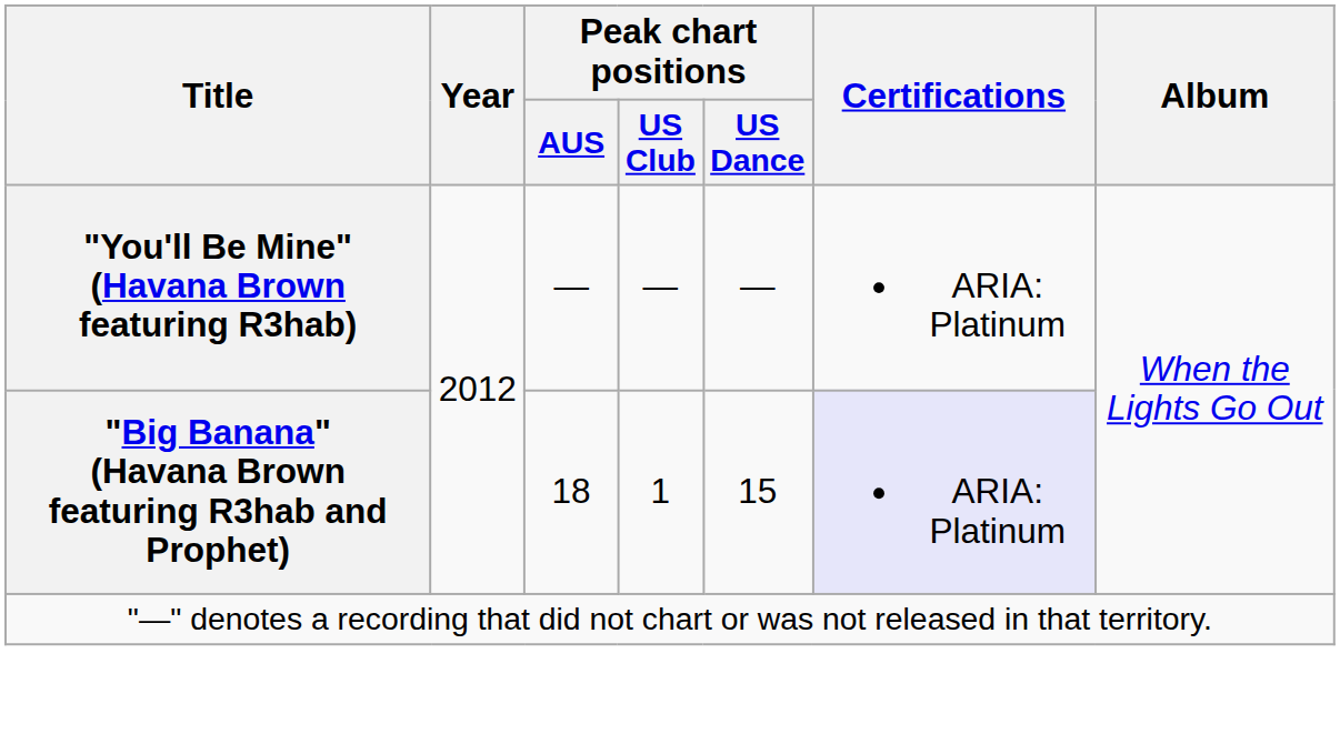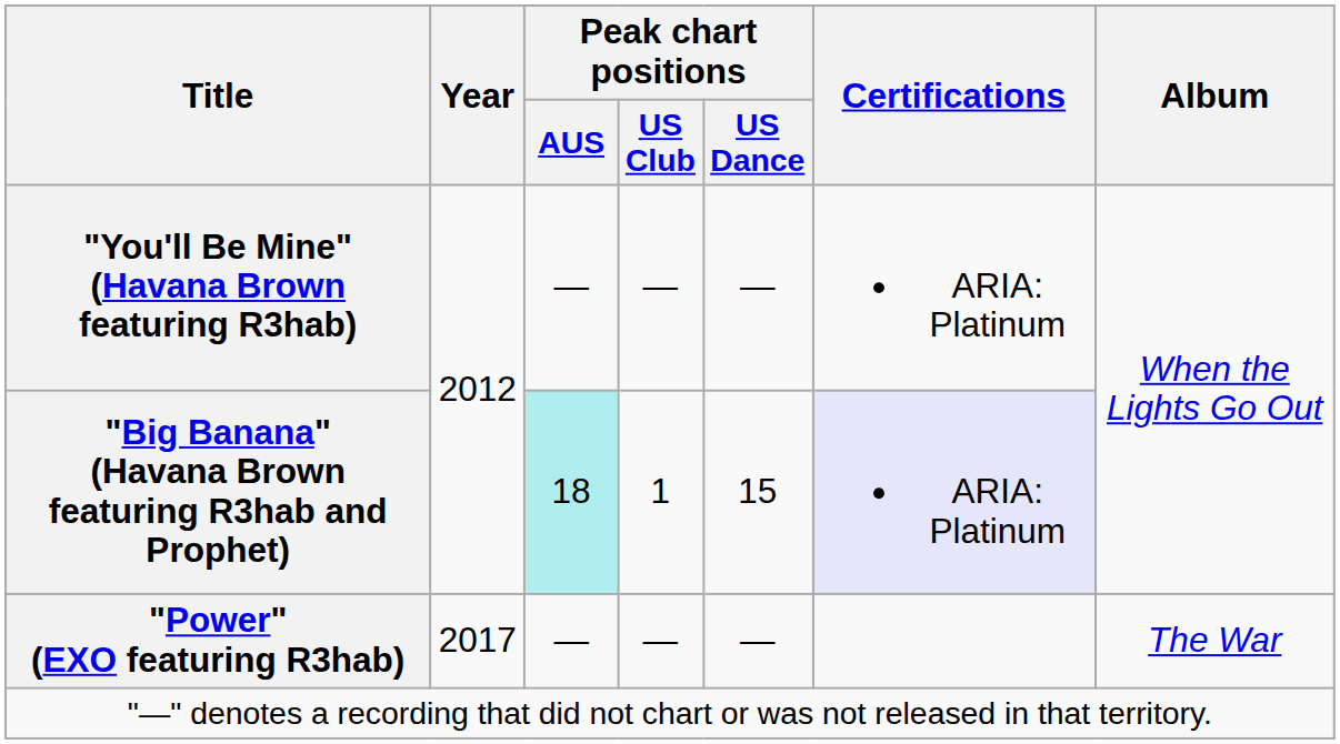"Big Banana" (Havana Brown featuring R3hab and Prophet) | Peak chart positions / AUS: no background -> paleturquoise background
+ row: "Power" (EXO featuring R3hab) | 2017 | — | — | — | The War
